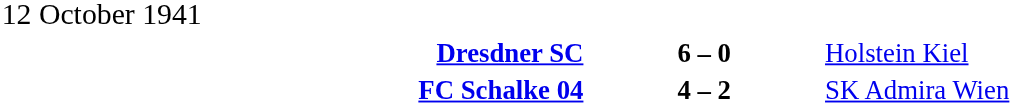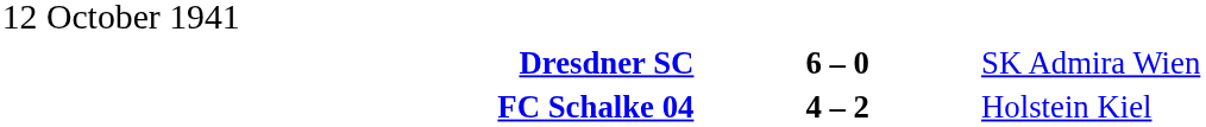Dresdner SC | column 3: Holstein Kiel -> SK Admira Wien
FC Schalke 04 | column 3: SK Admira Wien -> Holstein Kiel
